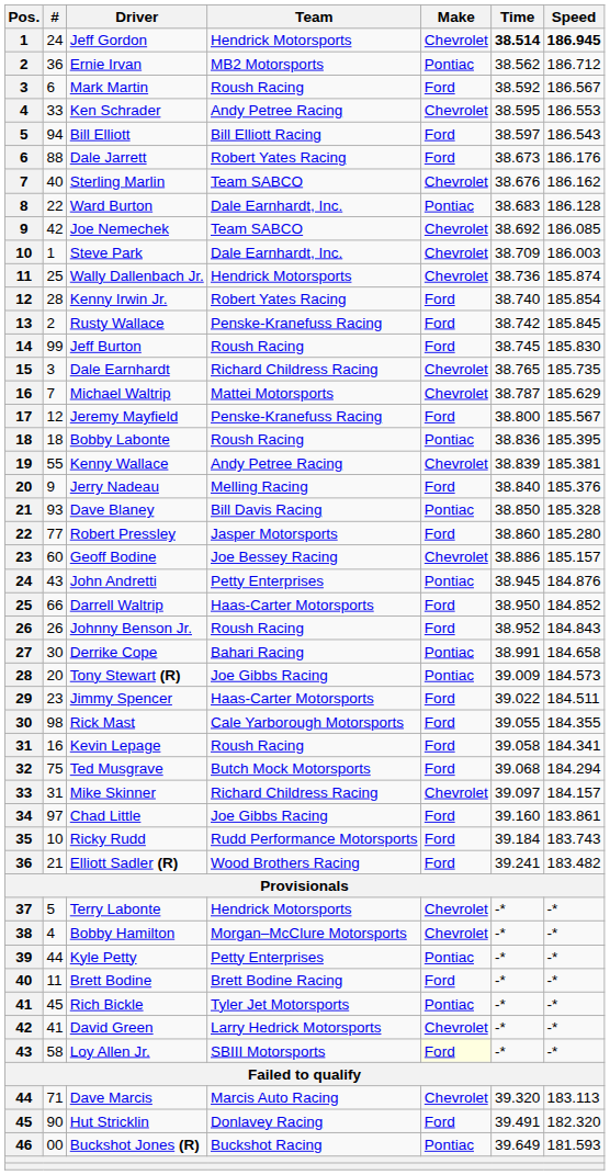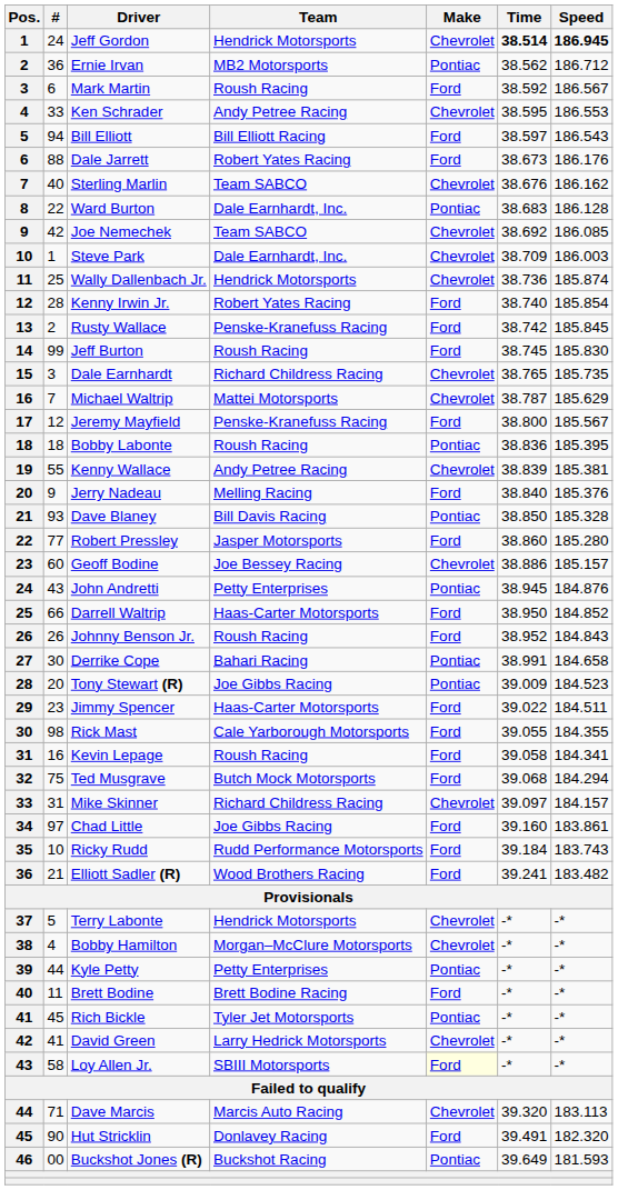Tony Stewart (R) | Speed: 184.573 -> 184.523
